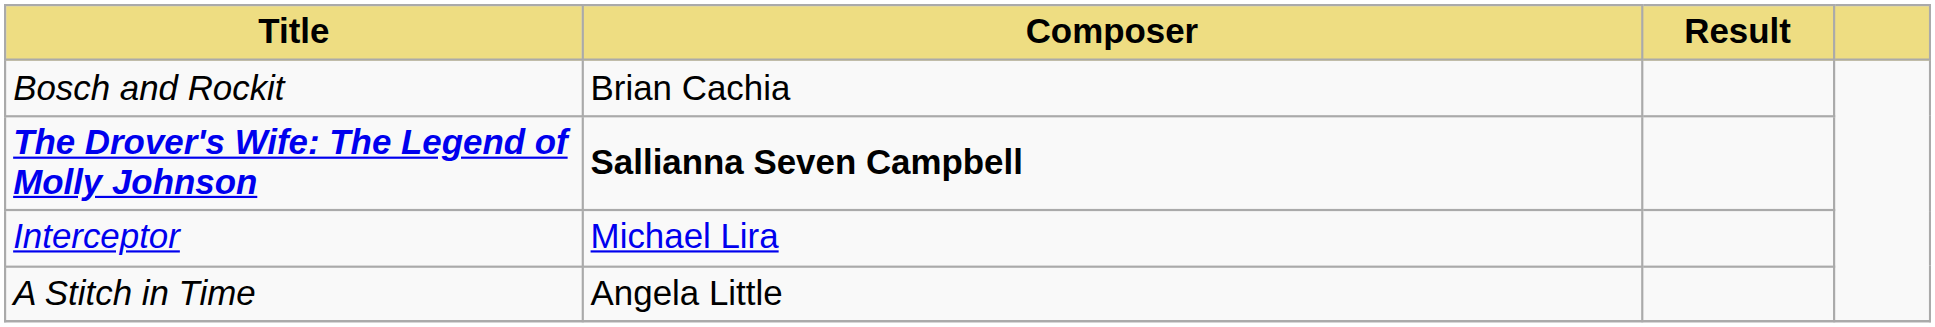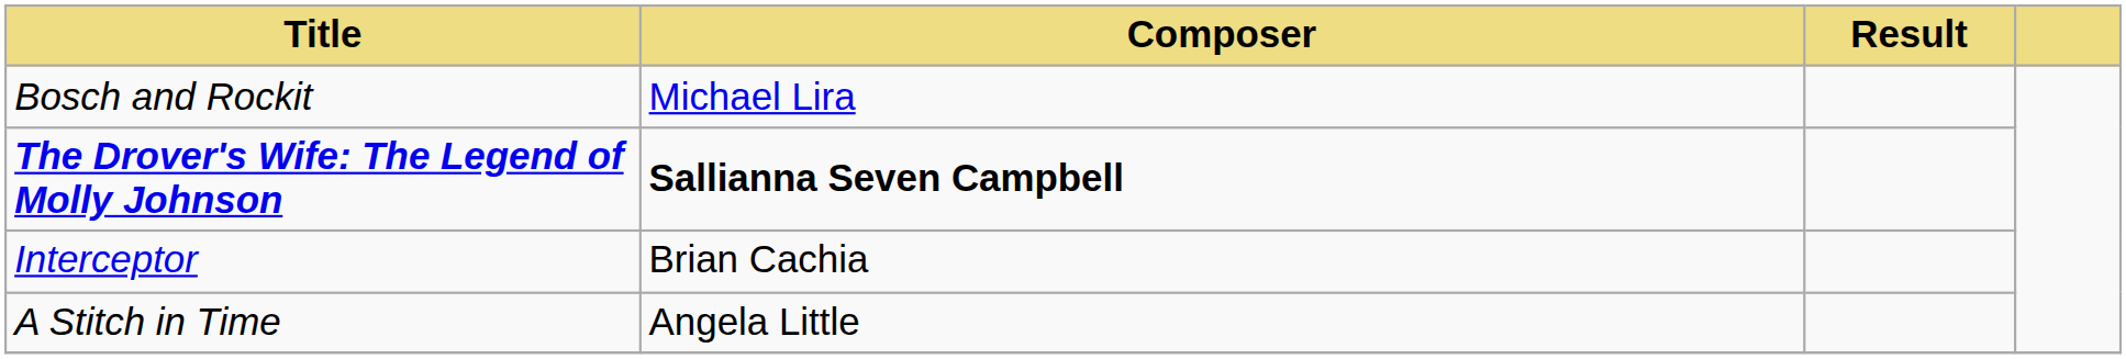Bosch and Rockit | Composer: Brian Cachia -> Michael Lira
Interceptor | Composer: Michael Lira -> Brian Cachia
